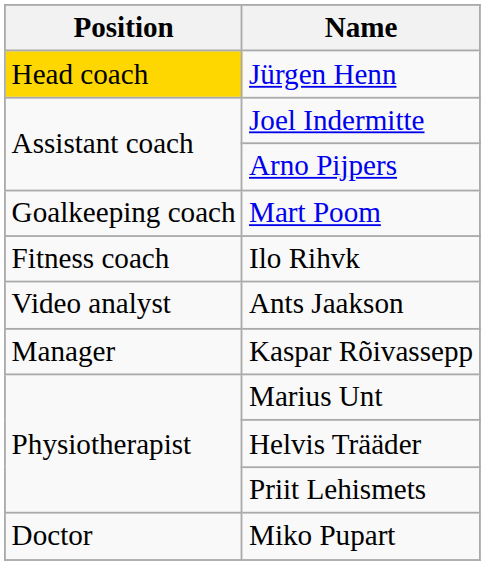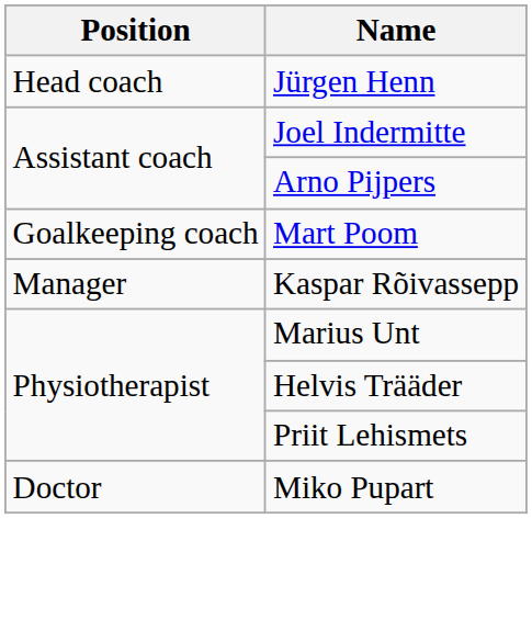Jürgen Henn | Position: gold background -> no background
- row: Fitness coach | Ilo Rihvk
- row: Video analyst | Ants Jaakson
